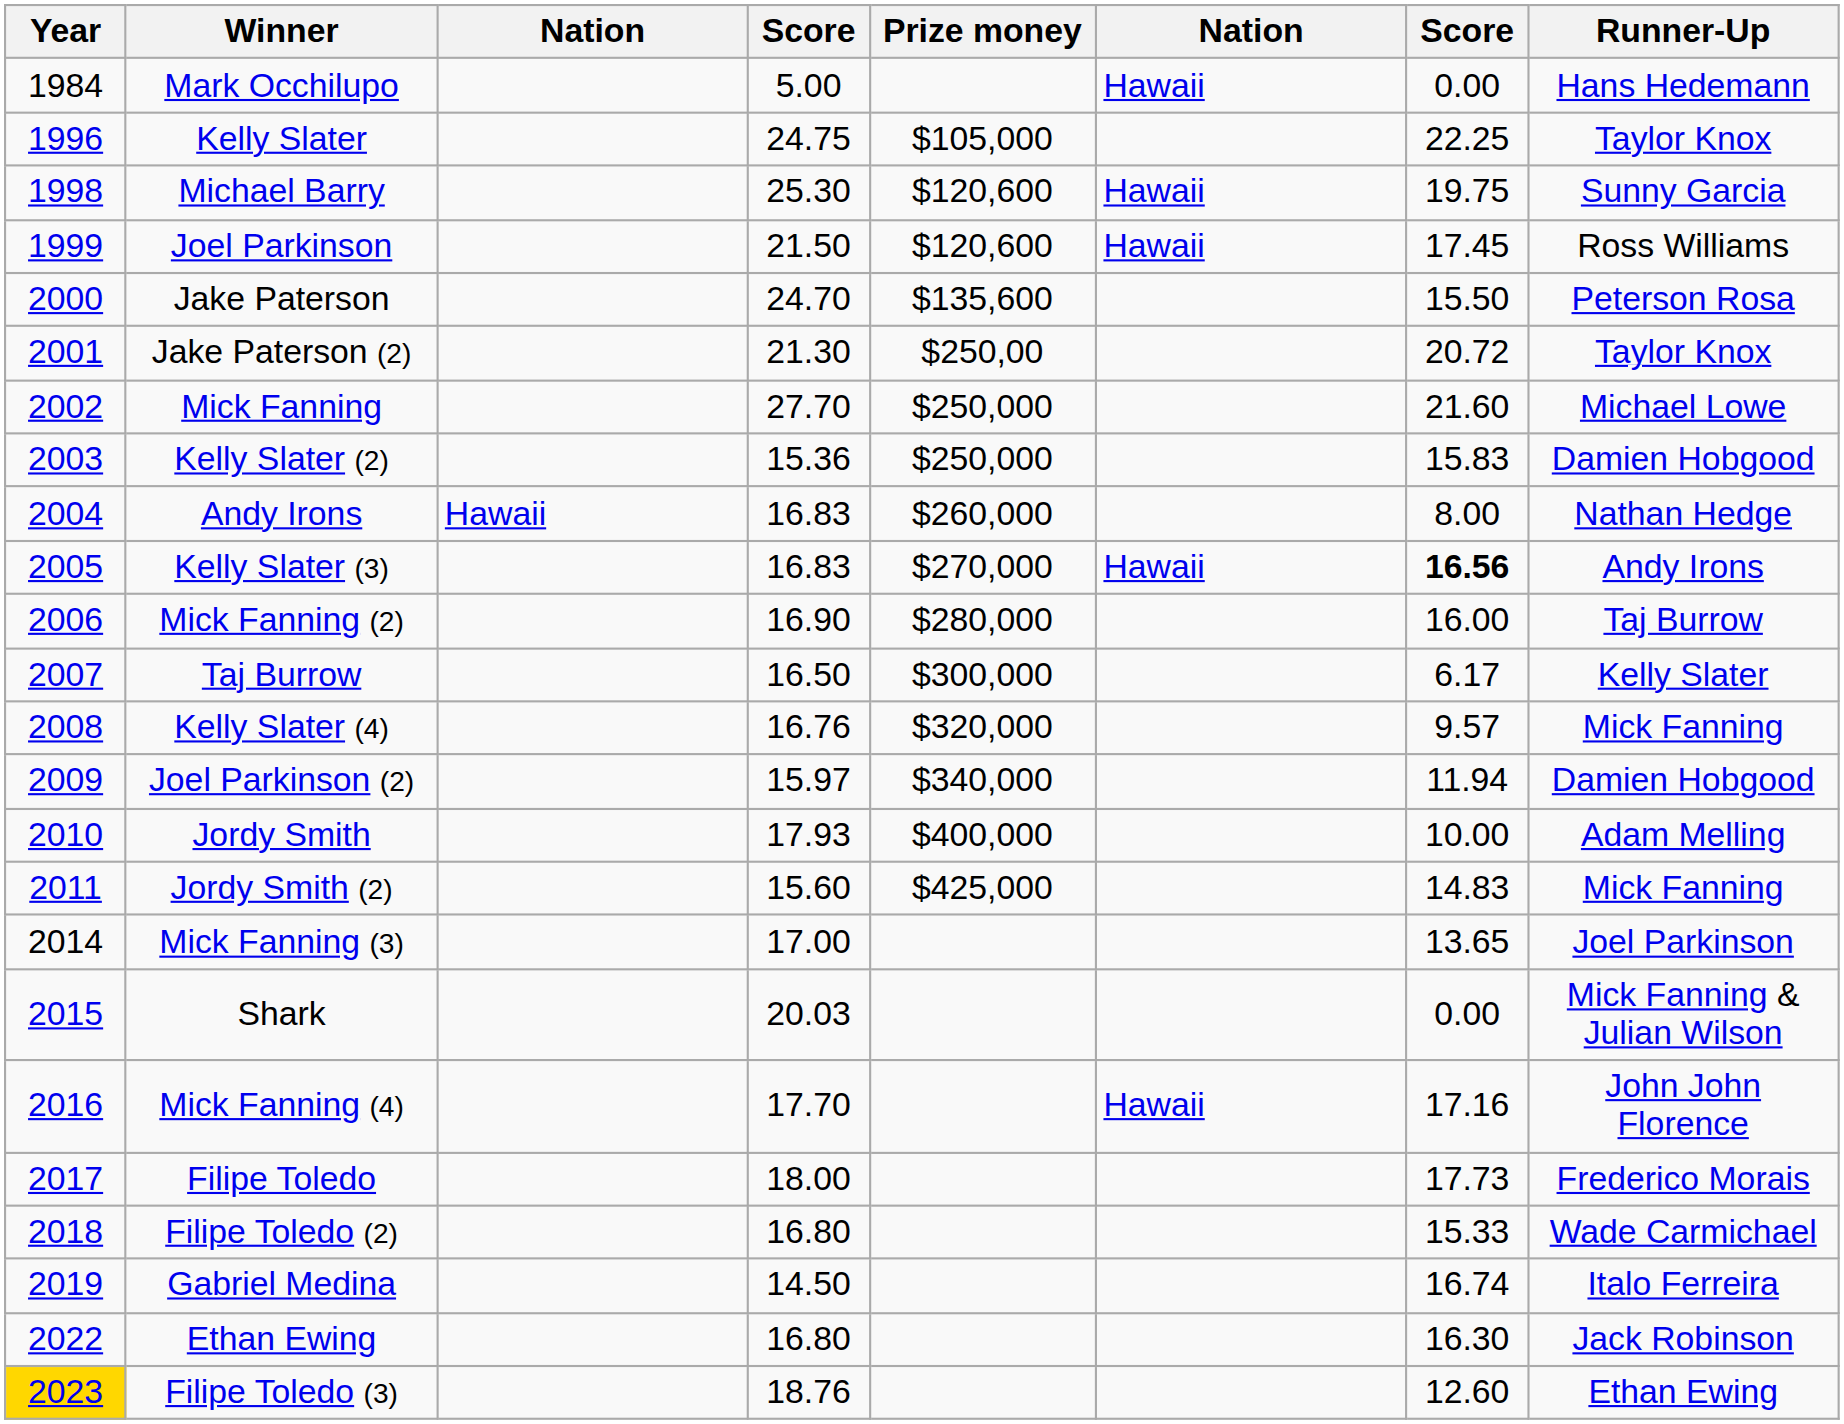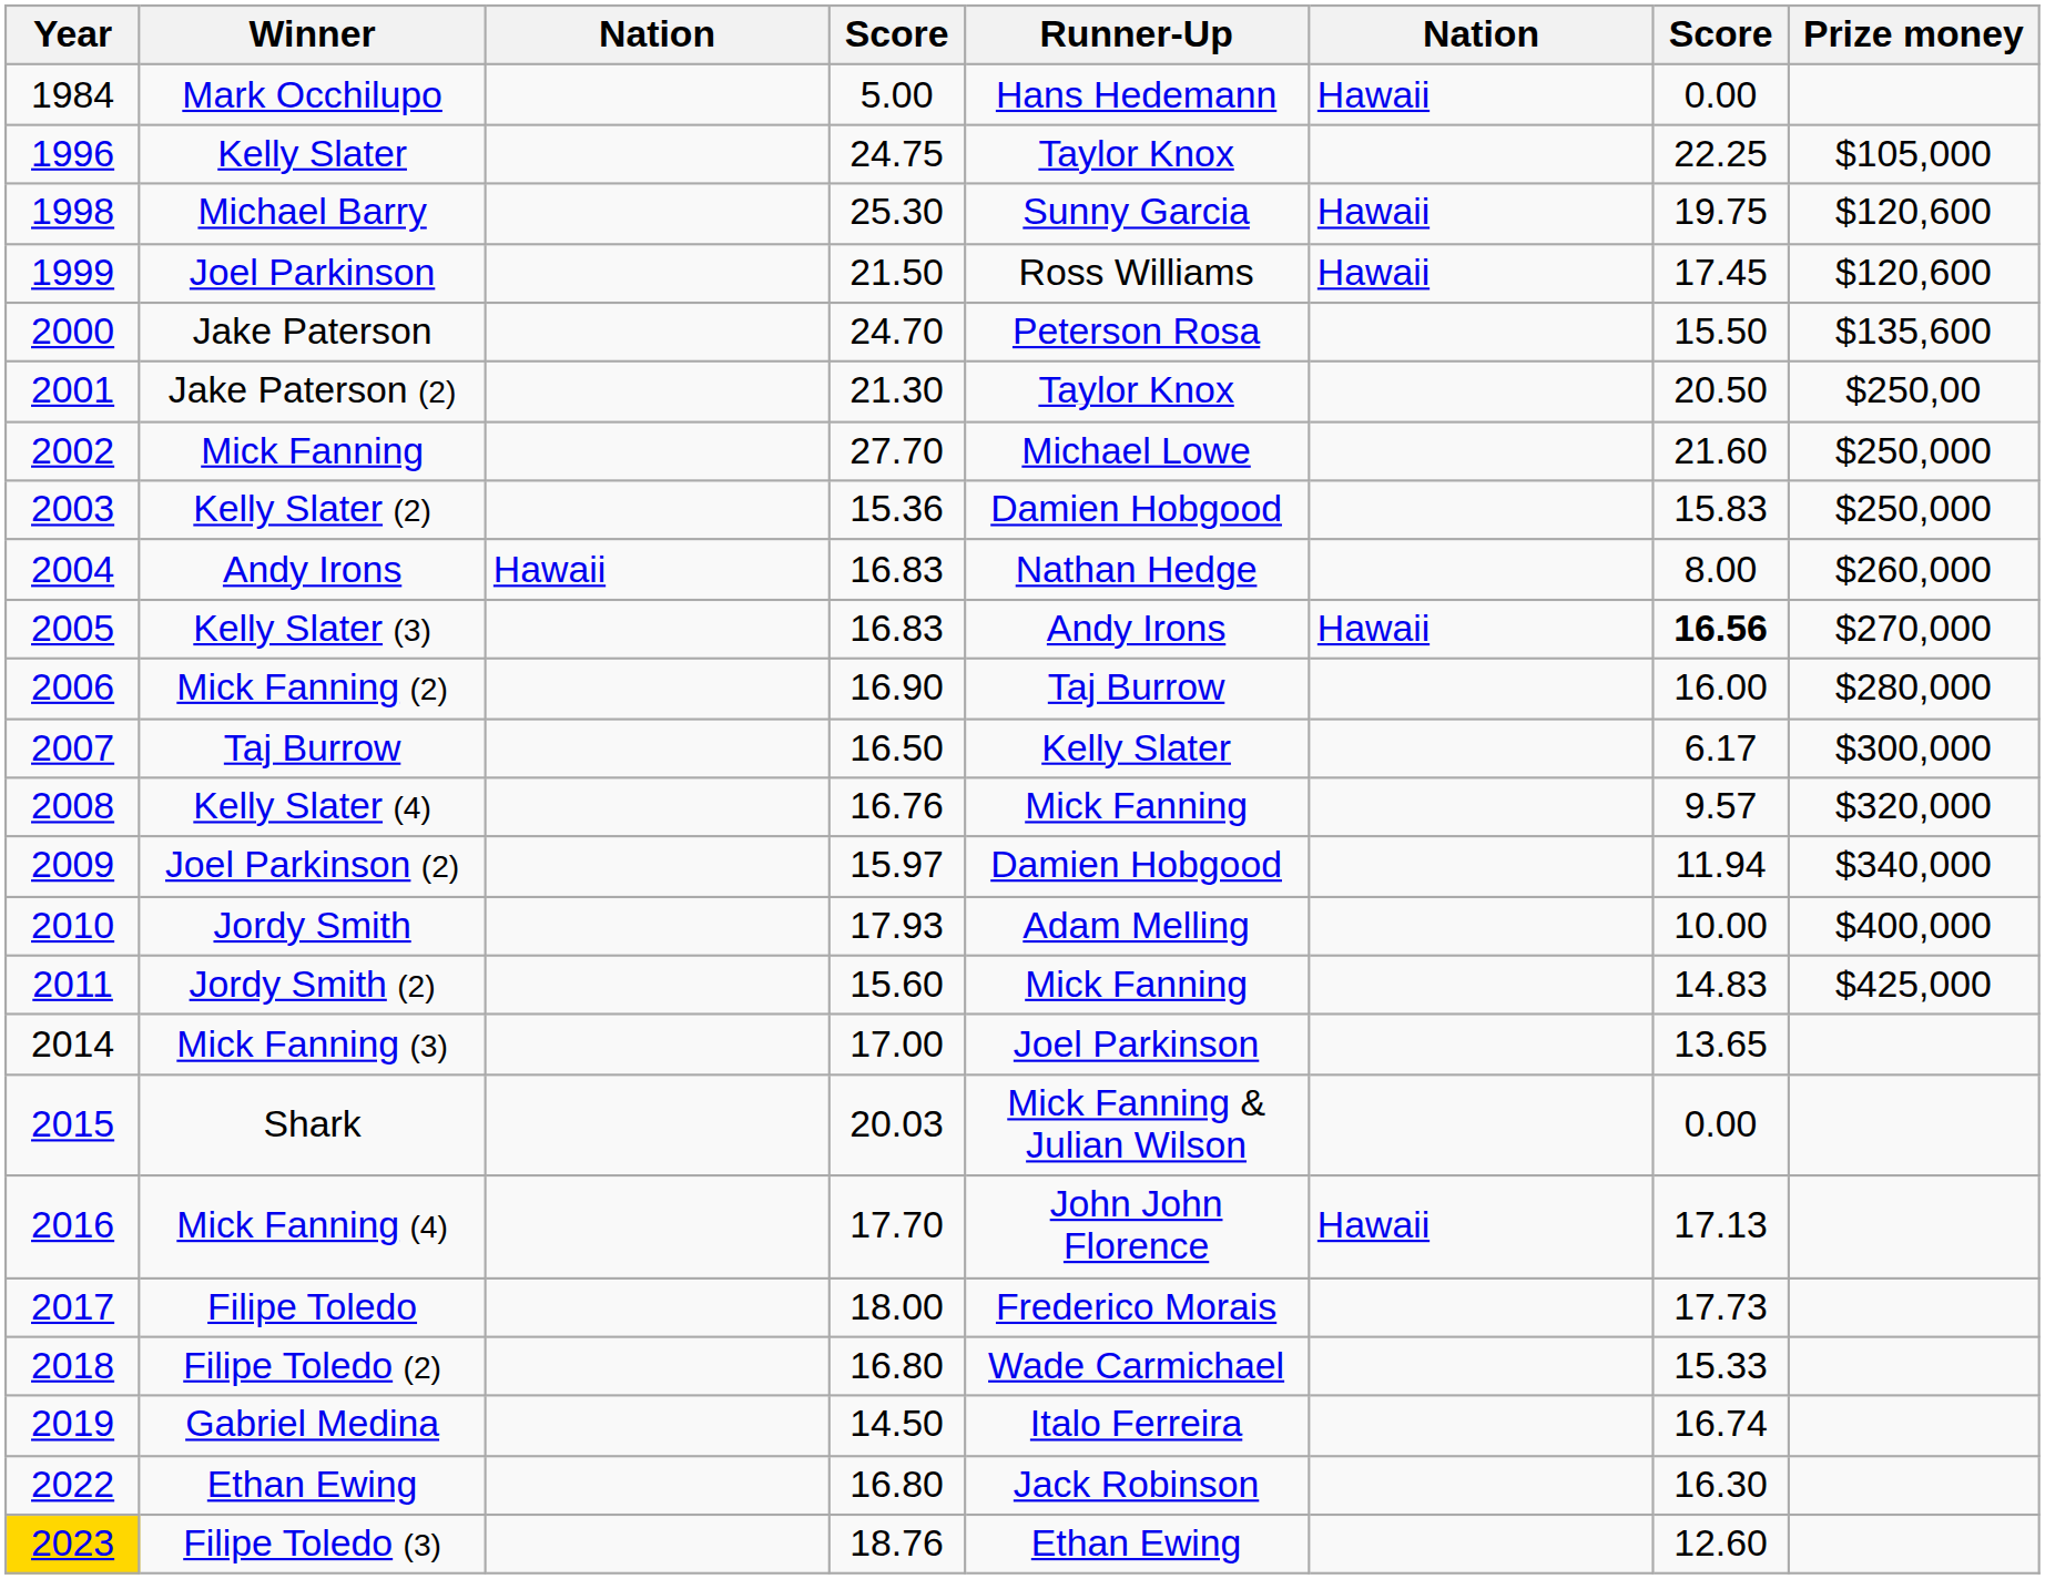columns swapped: Runner-Up <-> Prize money
Jake Paterson (2) | column 7: 20.72 -> 20.50
Mick Fanning (4) | column 7: 17.16 -> 17.13
